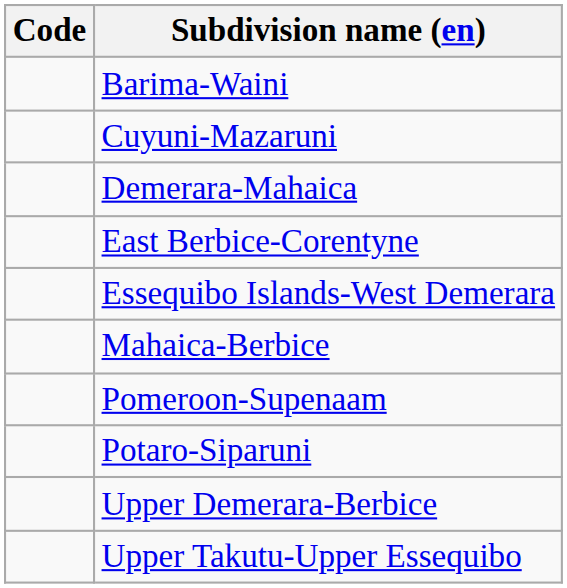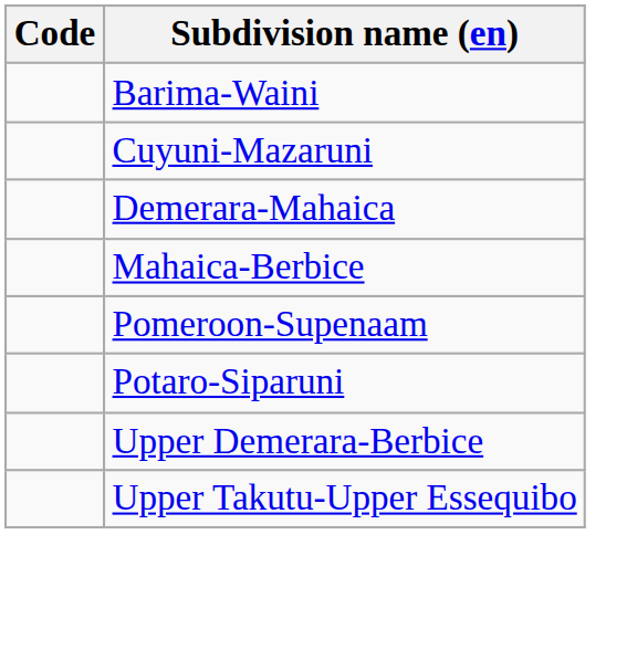- row: East Berbice-Corentyne
- row: Essequibo Islands-West Demerara
